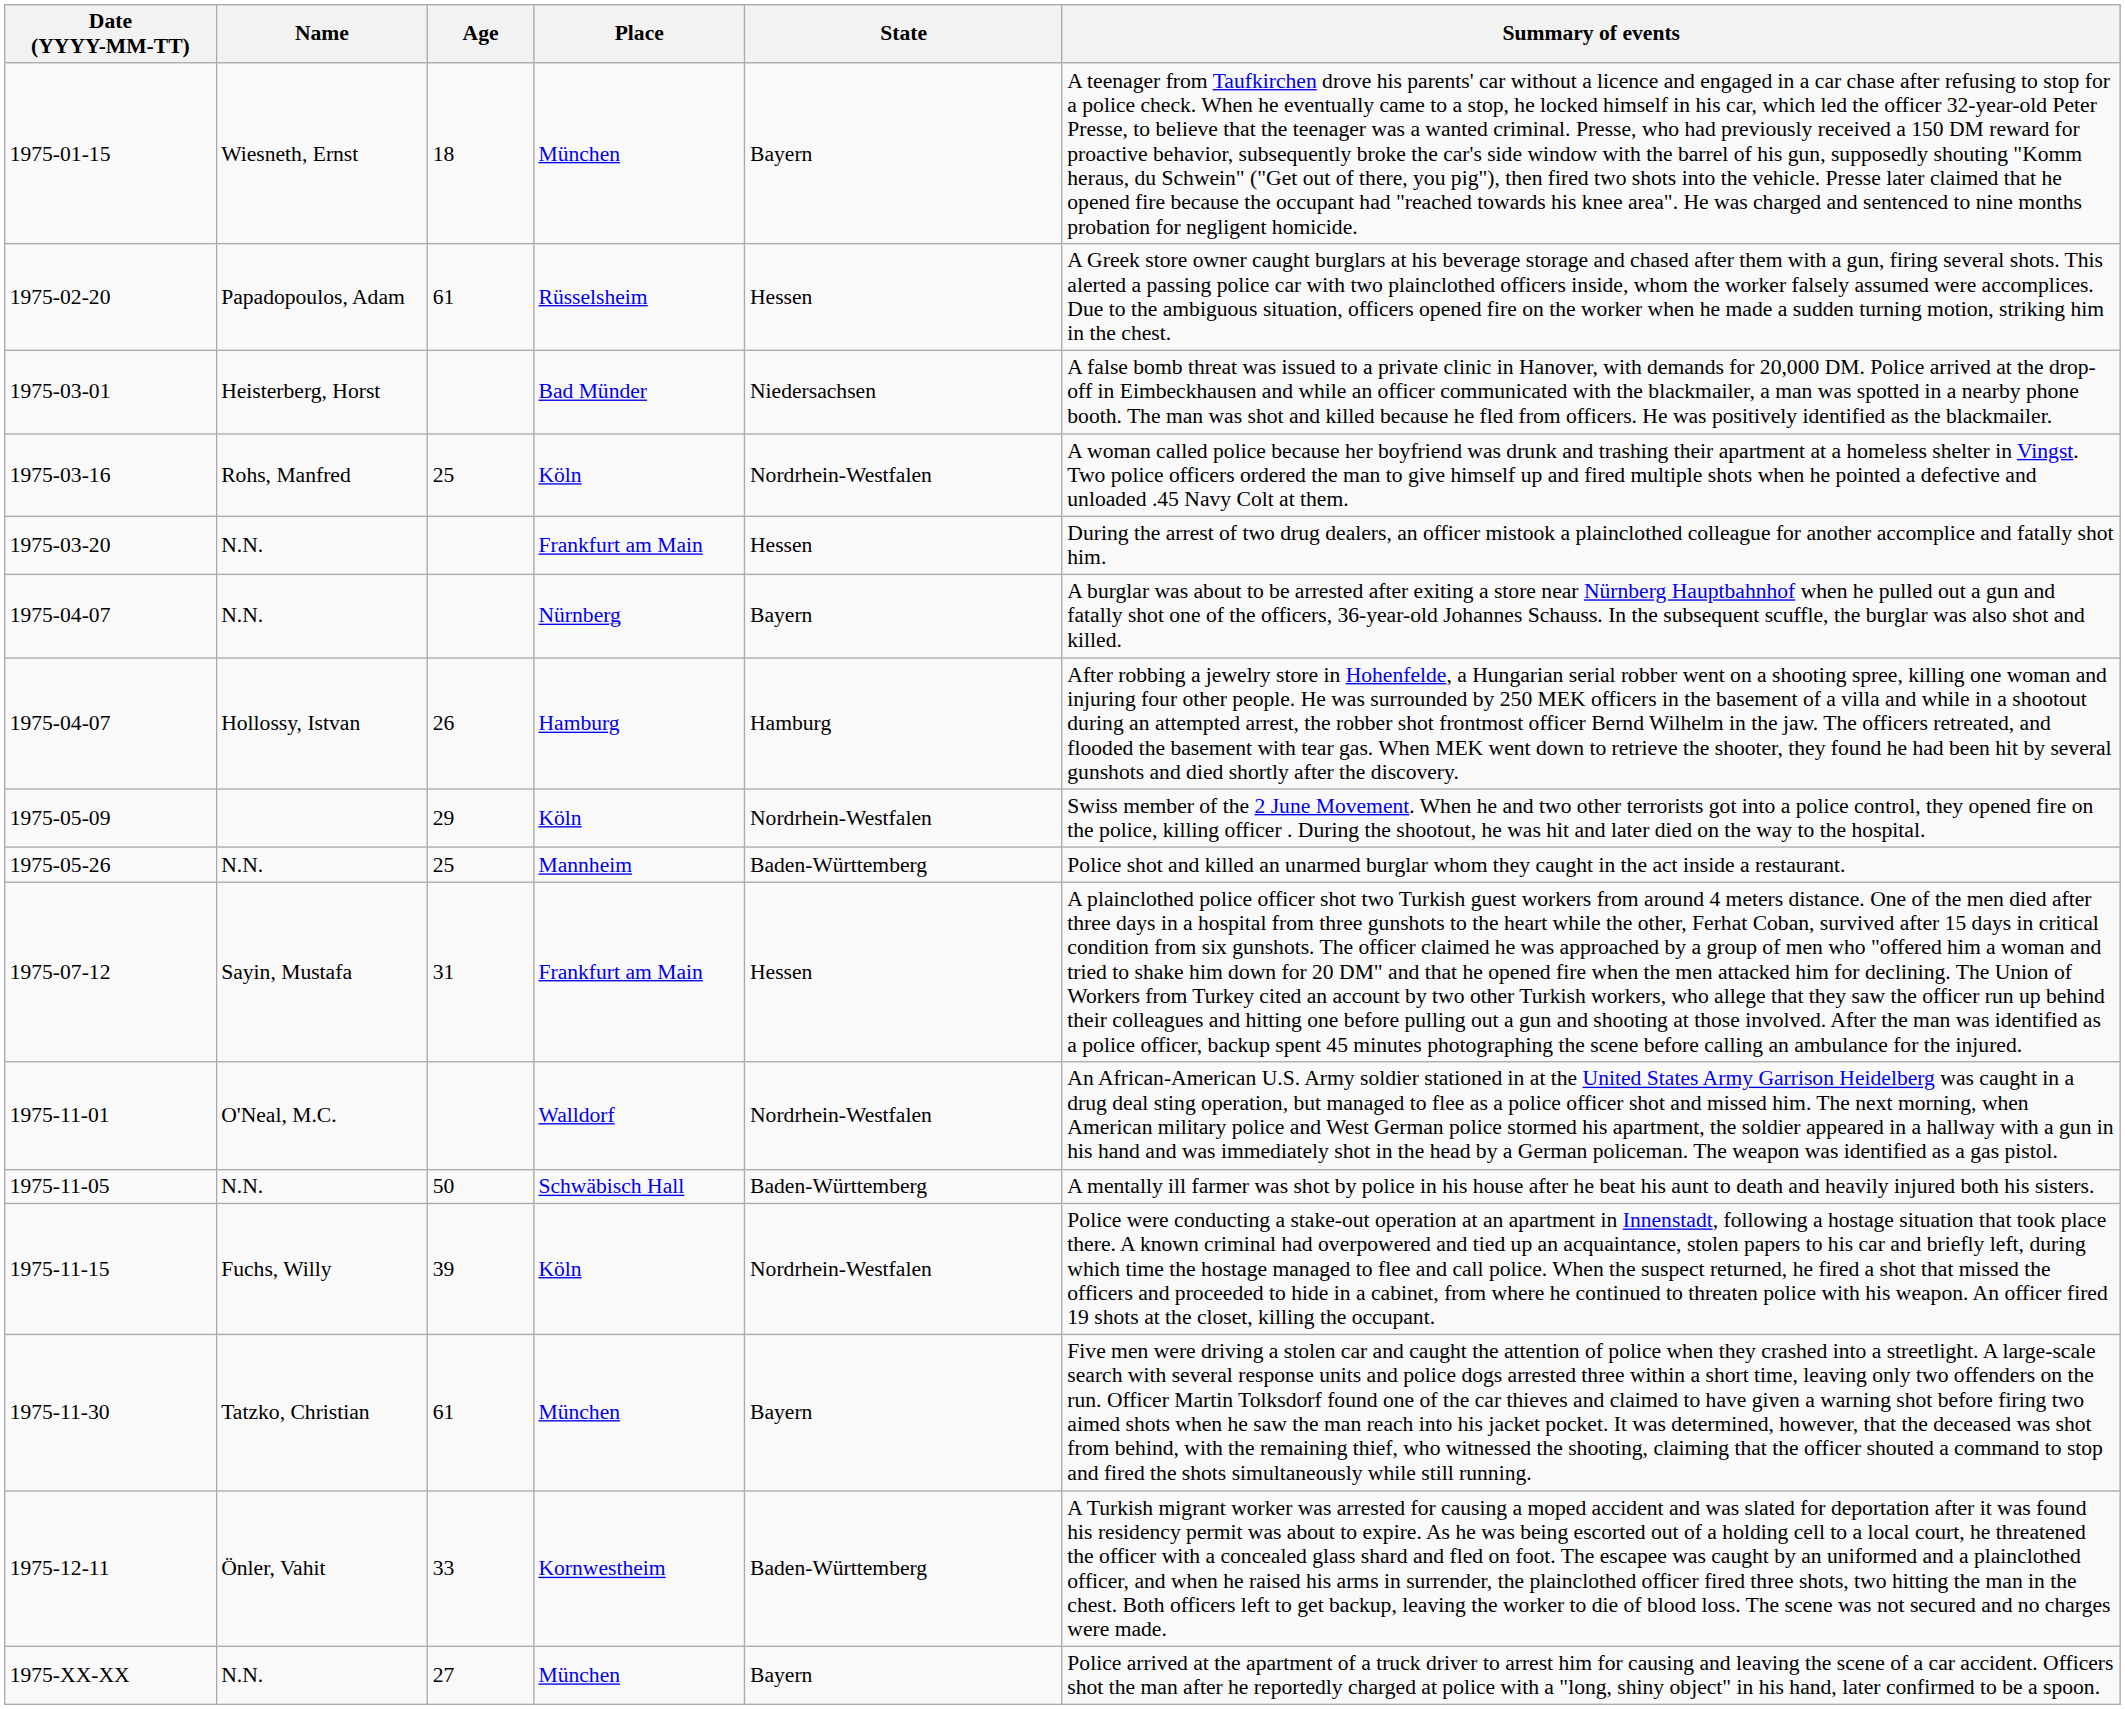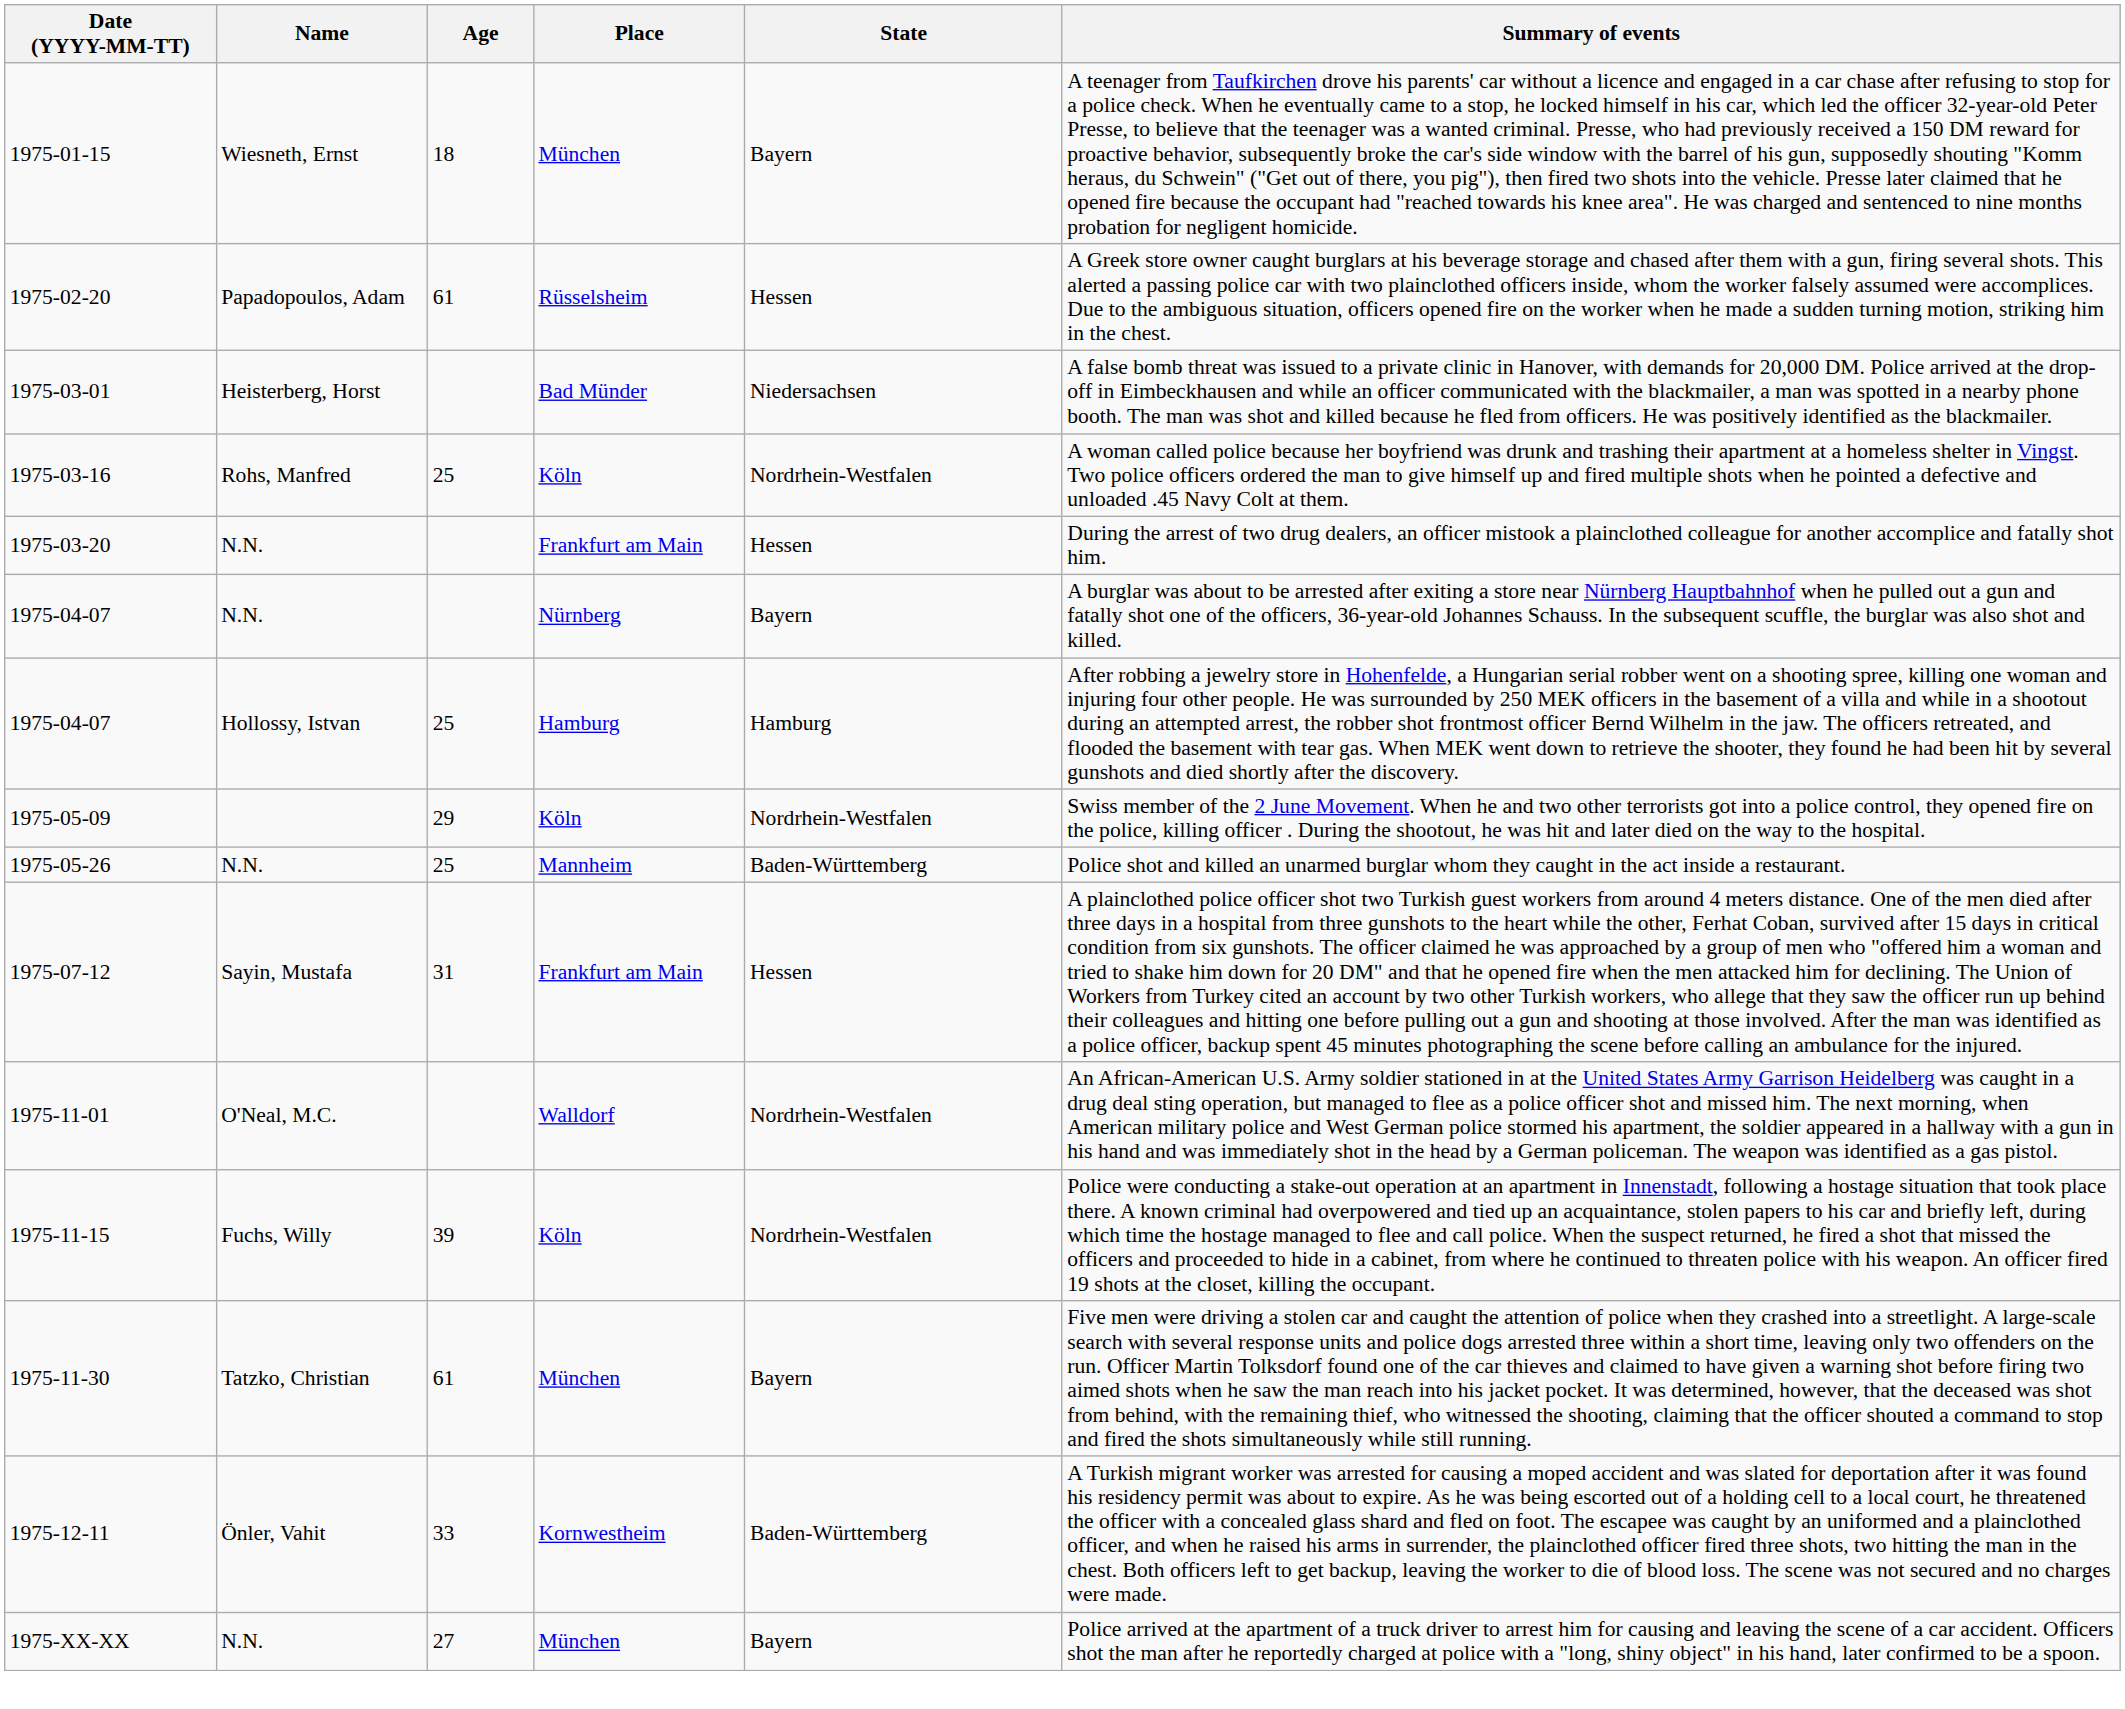1975-04-07 / Hollossy, Istvan | Age: 26 -> 25
- row: 1975-11-05 | N.N. | 50 | Schwäbisch Hall | Baden-Württemberg | A mentally ill farmer was shot by police in his house after he beat his aunt to death and heavily injured both his sisters.
